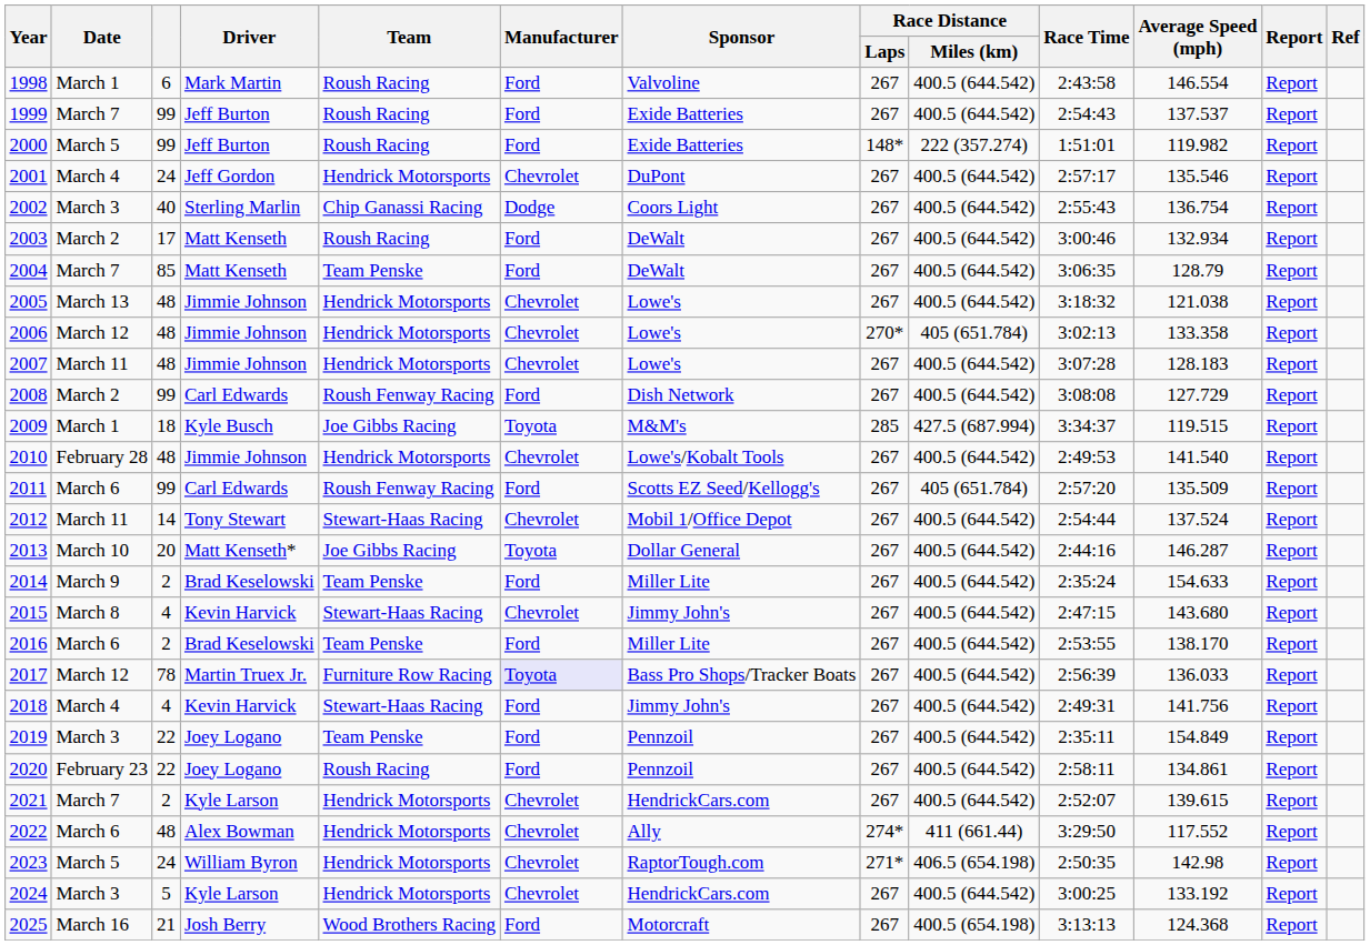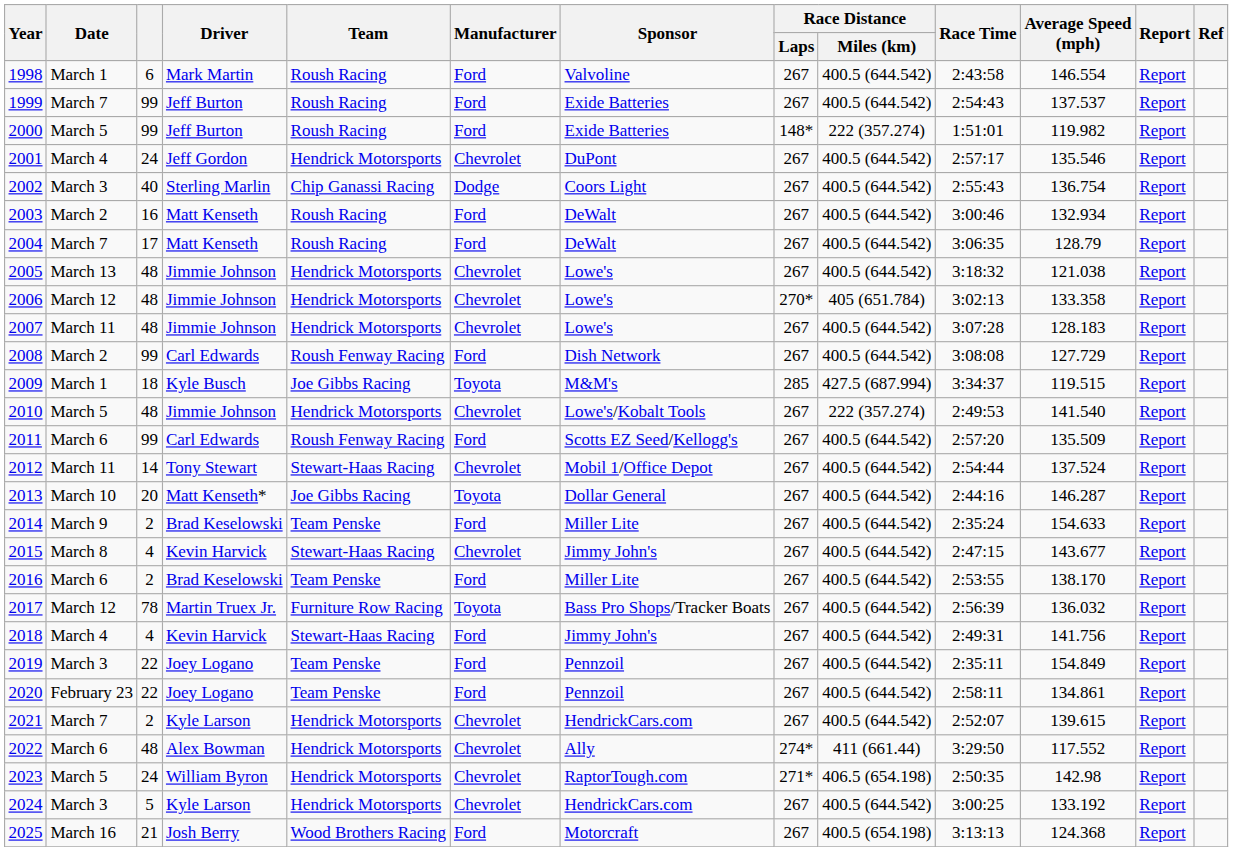2003 | column 3: 17 -> 16
2004 | column 3: 85 -> 17
2004 | Team: Team Penske -> Roush Racing
2010 | Date: February 28 -> March 5
2010 | Race Distance / Miles (km): 400.5 (644.542) -> 222 (357.274)
2011 | Race Distance / Miles (km): 405 (651.784) -> 400.5 (644.542)
2015 | Average Speed (mph): 143.680 -> 143.677
2017 | Manufacturer: lavender background -> no background
2017 | Average Speed (mph): 136.033 -> 136.032
2020 | Team: Roush Racing -> Team Penske
